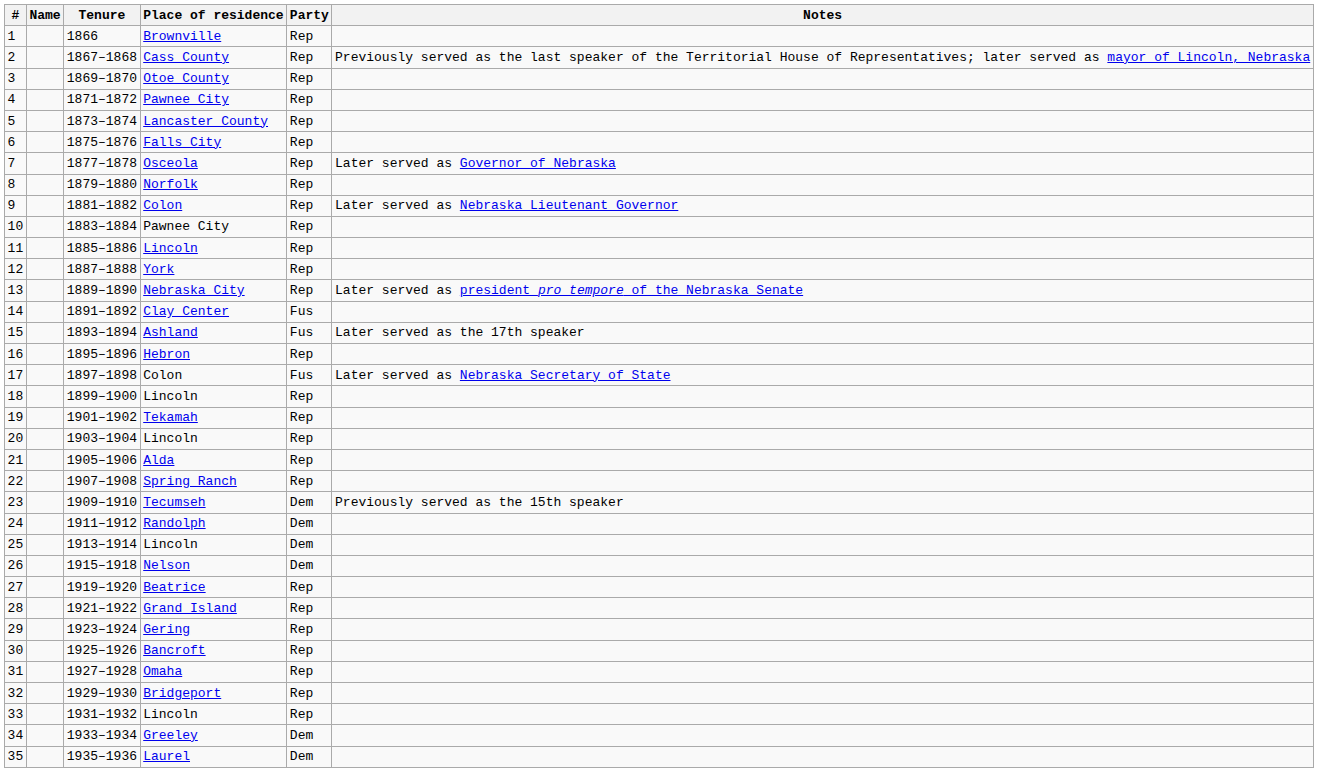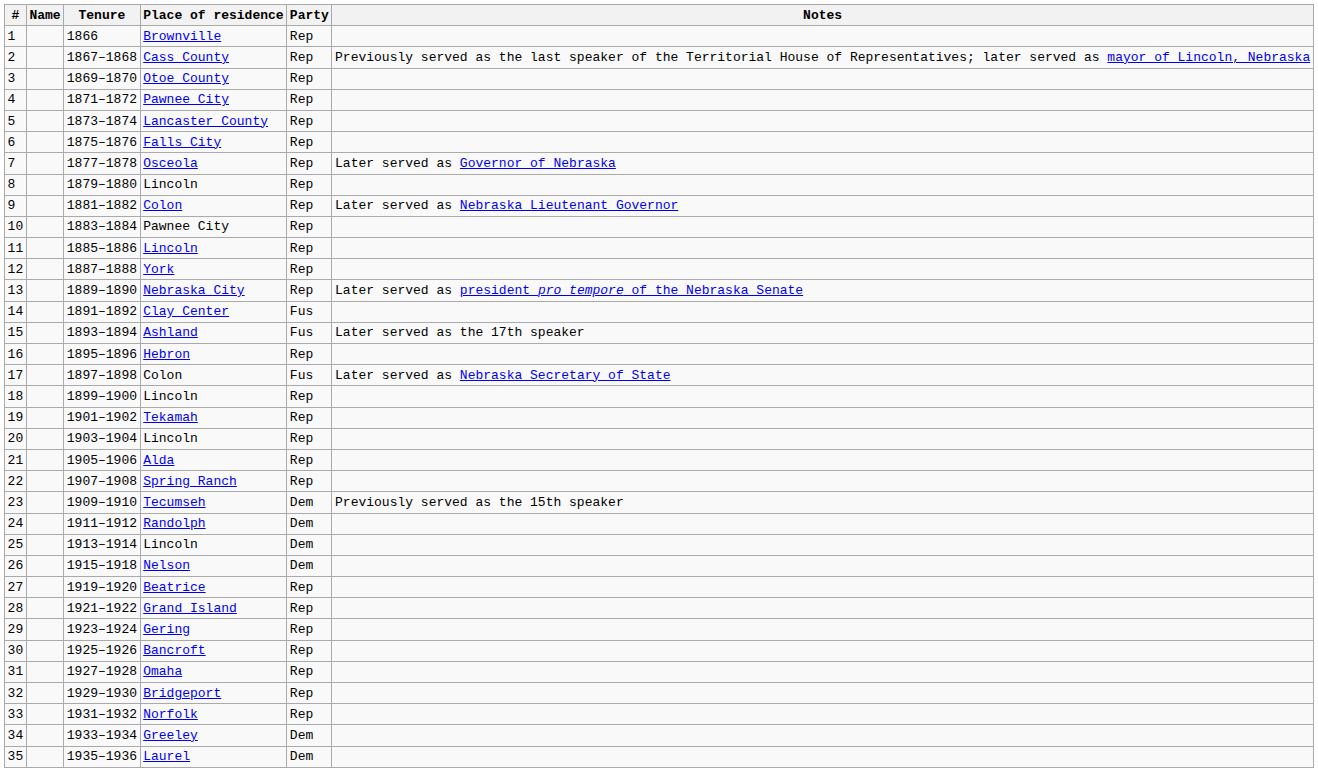8 | Place of residence: Norfolk -> Lincoln
33 | Place of residence: Lincoln -> Norfolk
